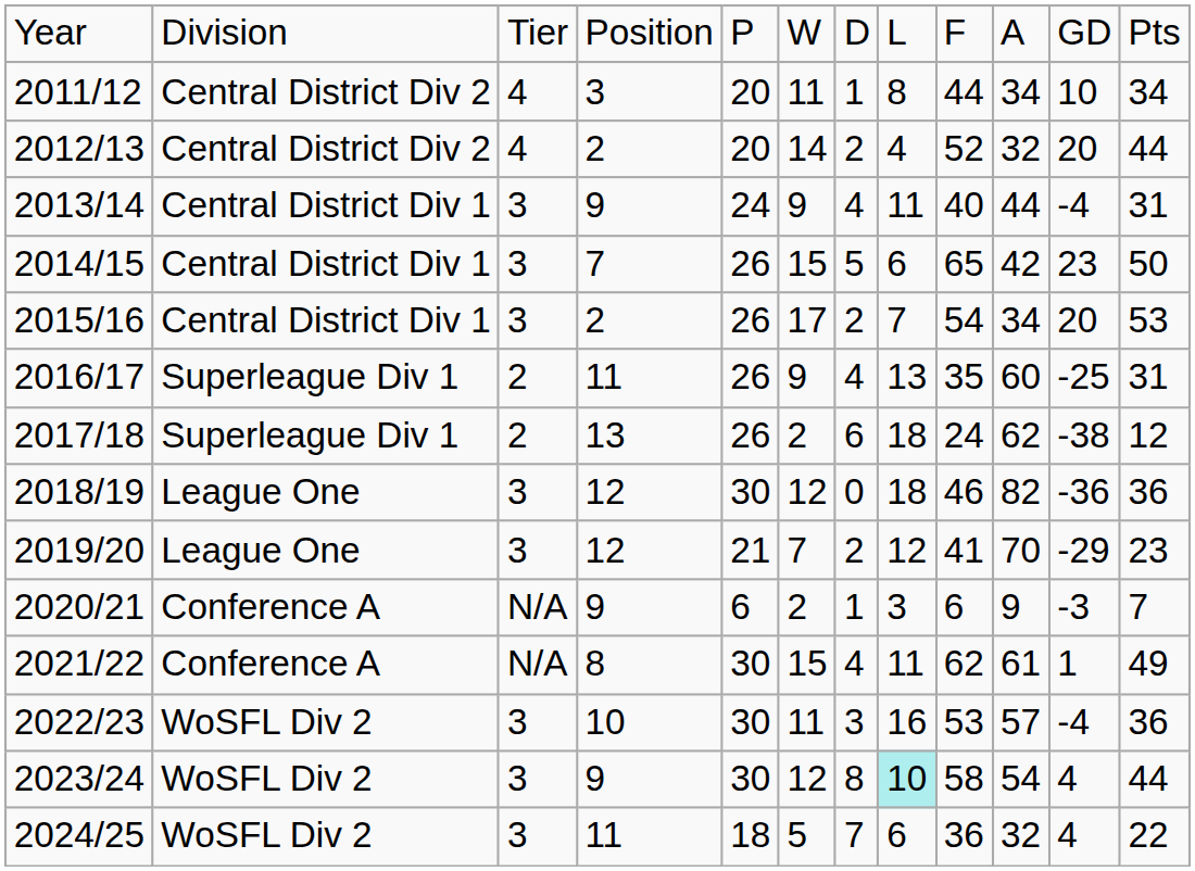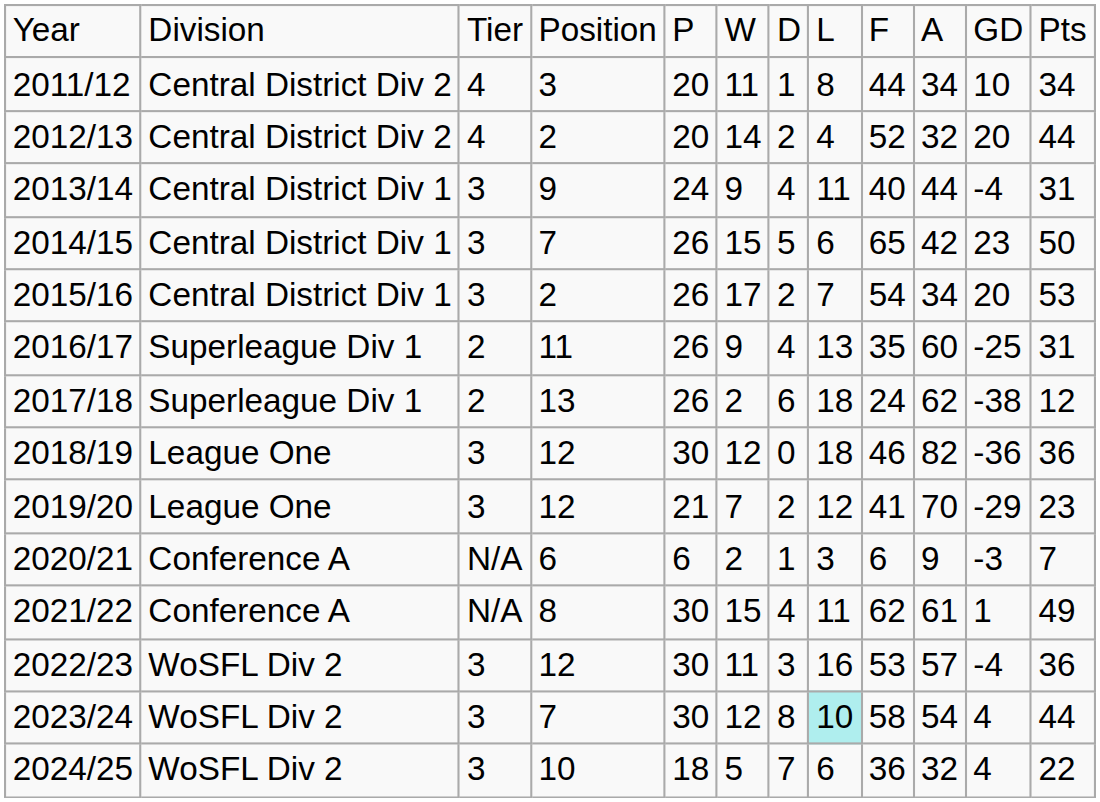2020/21 | column 4: 9 -> 6
2022/23 | column 4: 10 -> 12
2023/24 | column 4: 9 -> 7
2024/25 | column 4: 11 -> 10
